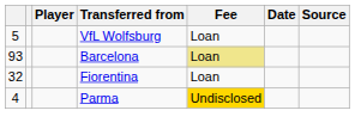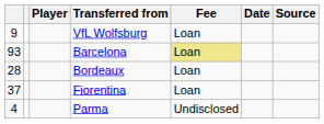VfL Wolfsburg | column 1: 5 -> 9
+ row: 28 | Bordeaux | Loan
Fiorentina | column 1: 32 -> 37
Parma | Fee: gold background -> no background
